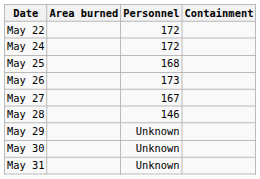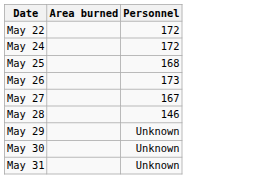- column: Containment
